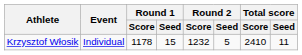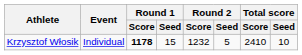Krzysztof Włosik | Round 1 / Score: normal -> bold
Krzysztof Włosik | Total score / Seed: 11 -> 10
